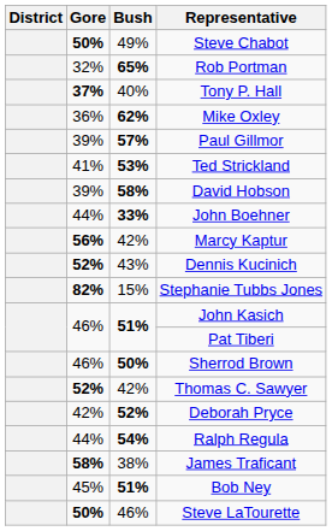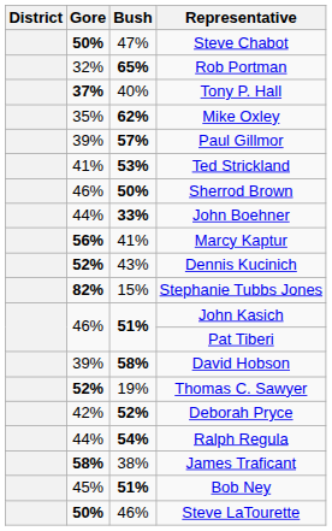Steve Chabot | Bush: 49% -> 47%
Mike Oxley | Gore: 36% -> 35%
rows swapped: David Hobson <-> Sherrod Brown
Marcy Kaptur | Bush: 42% -> 41%
Thomas C. Sawyer | Bush: 42% -> 19%
